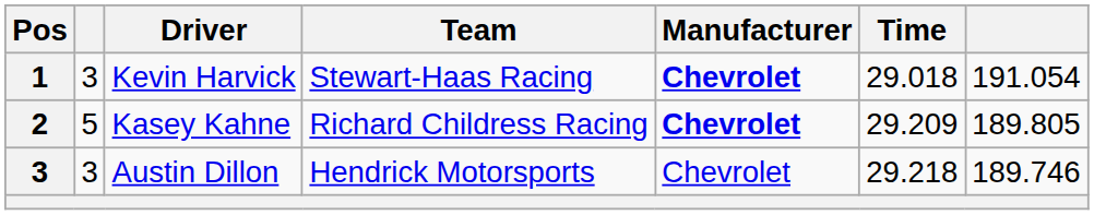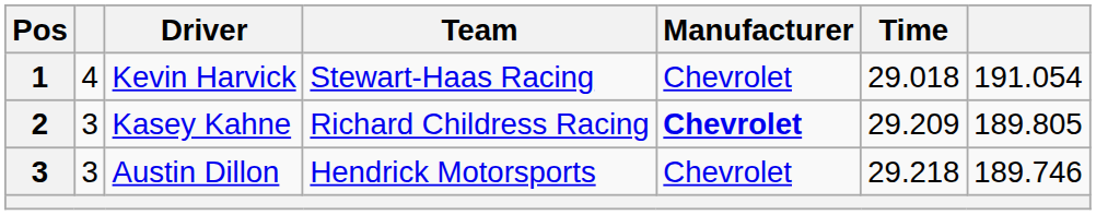Kevin Harvick | column 2: 3 -> 4
Kevin Harvick | Manufacturer: bold -> normal
Kasey Kahne | column 2: 5 -> 3
